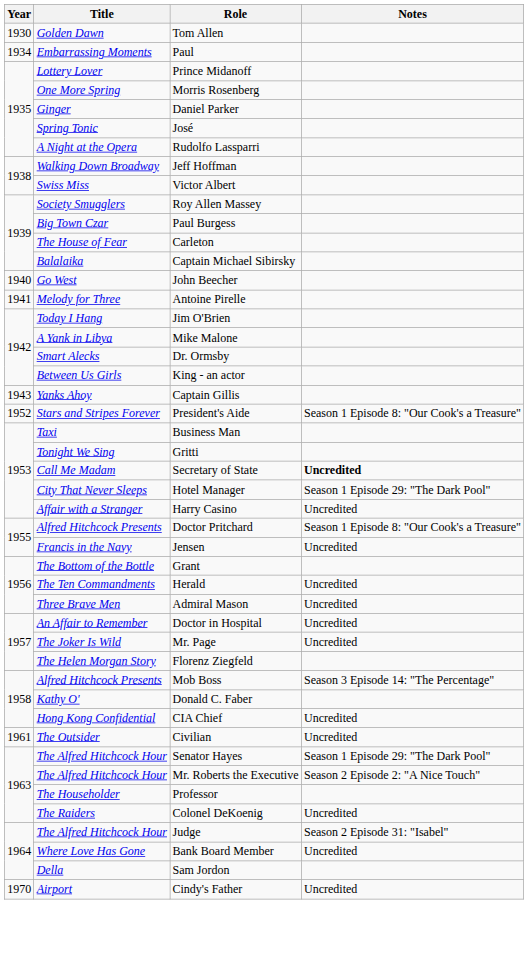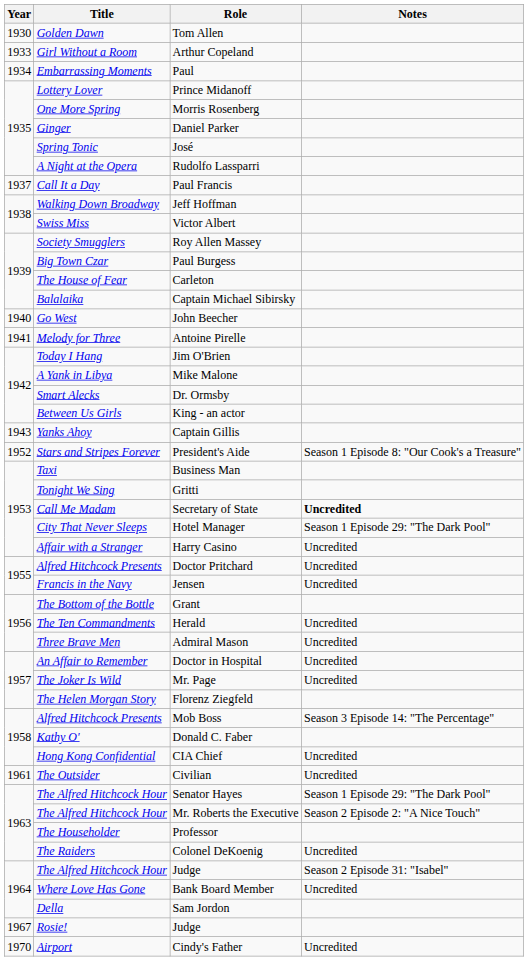+ row: 1933 | Girl Without a Room | Arthur Copeland
+ row: 1937 | Call It a Day | Paul Francis
Doctor Pritchard | Notes: Season 1 Episode 8: "Our Cook's a Treasure" -> Uncredited
+ row: 1967 | Rosie! | Judge
